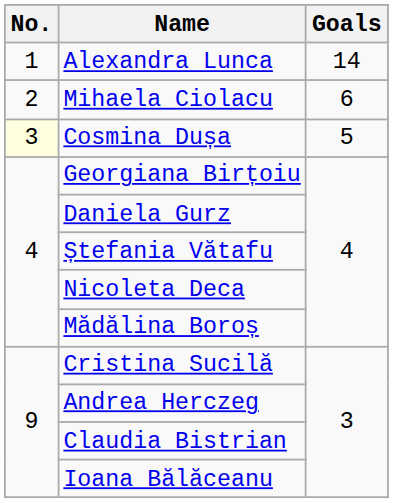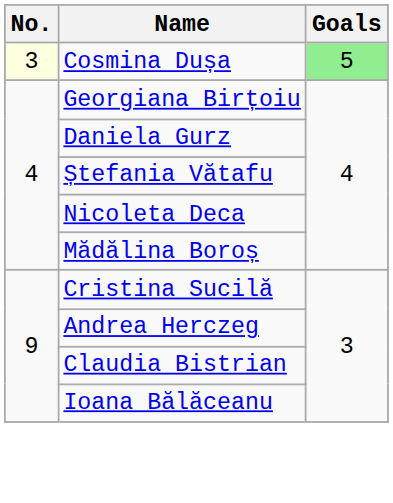- row: 1 | Alexandra Lunca | 14
- row: 2 | Mihaela Ciolacu | 6
Cosmina Dușa | Goals: no background -> lightgreen background
